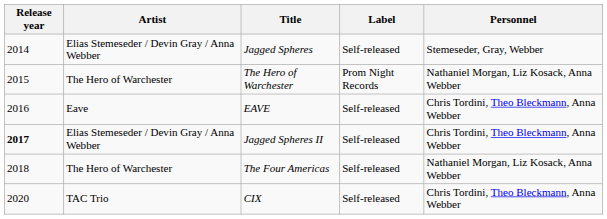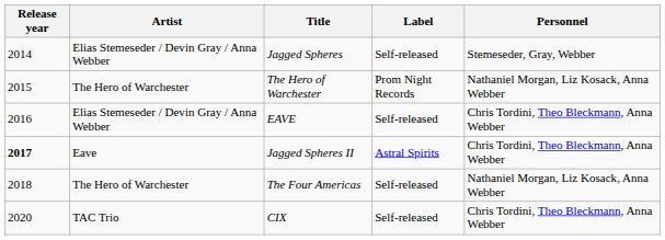EAVE | Artist: Eave -> Elias Stemeseder / Devin Gray / Anna Webber
Jagged Spheres II | Artist: Elias Stemeseder / Devin Gray / Anna Webber -> Eave
Jagged Spheres II | Label: Self-released -> Astral Spirits
